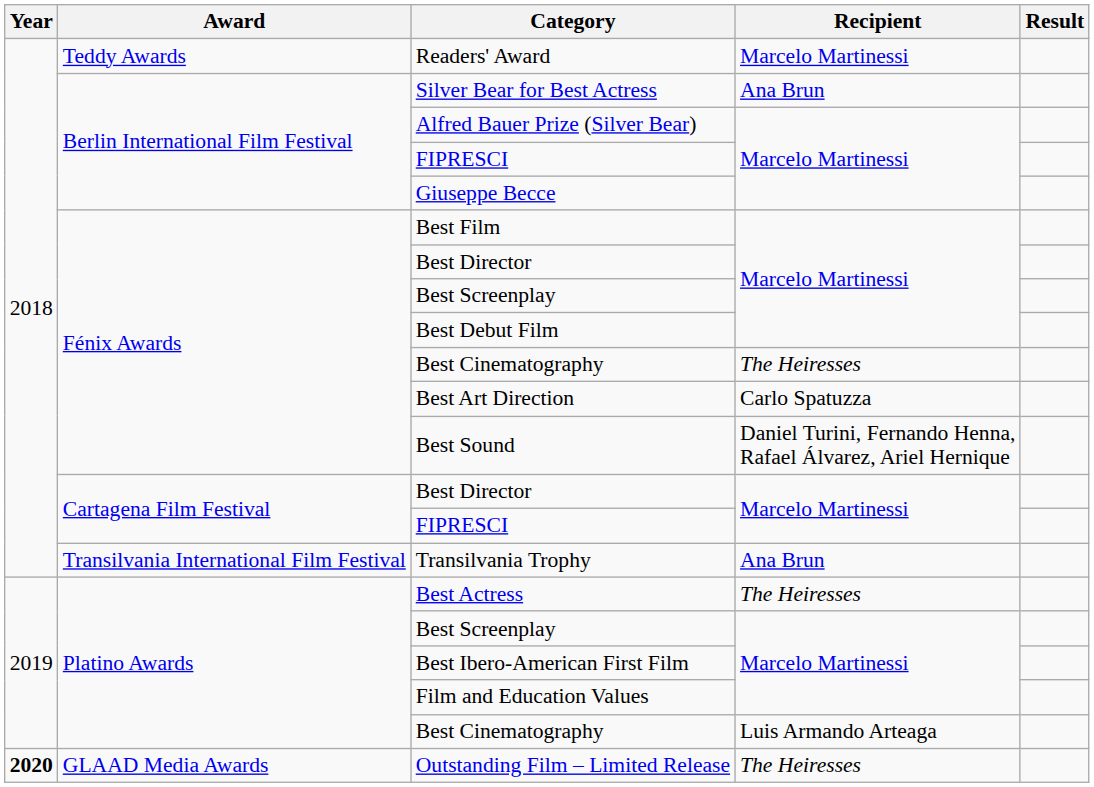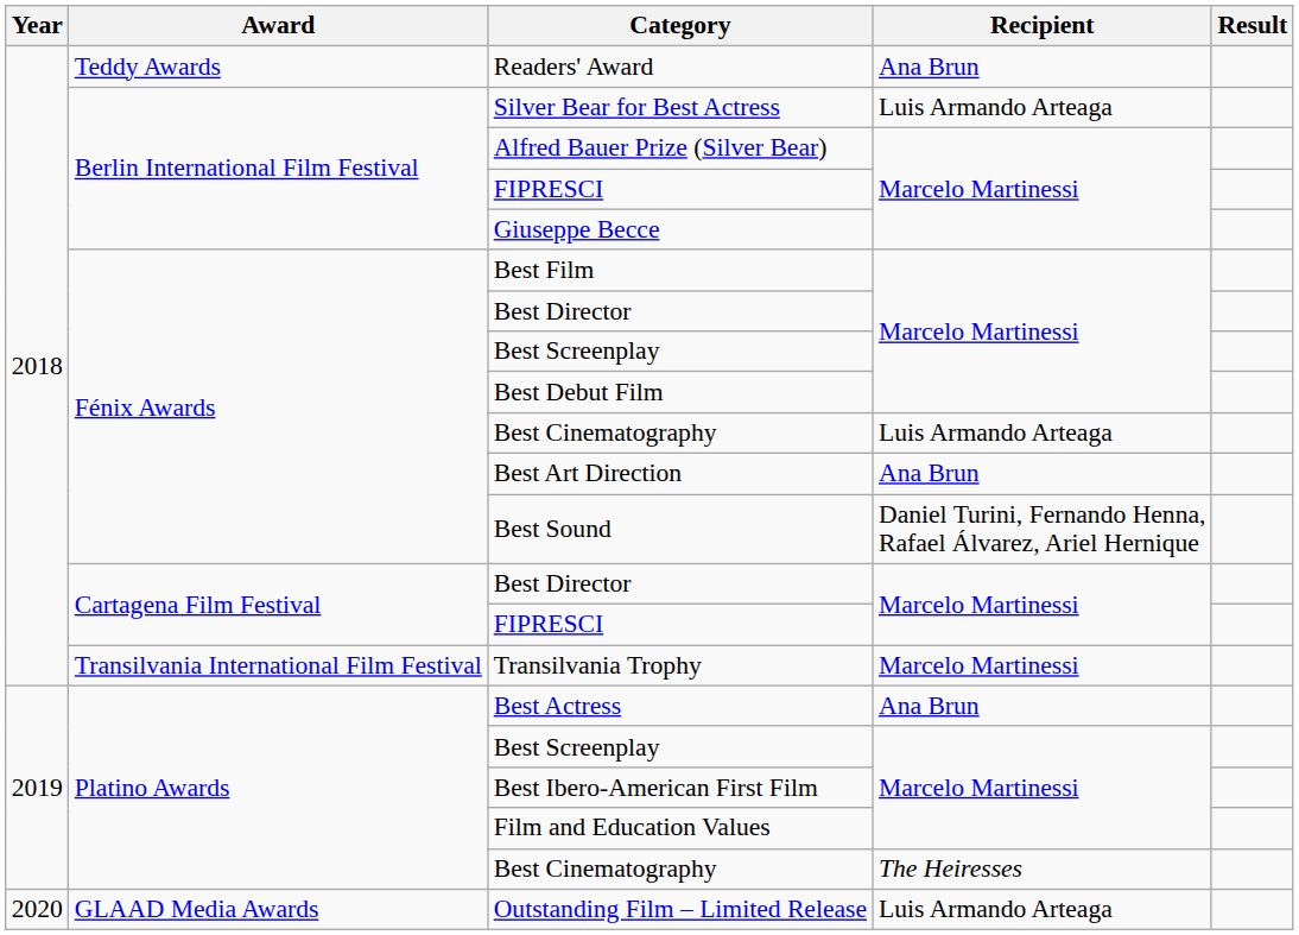Readers' Award | Recipient: Marcelo Martinessi -> Ana Brun
Silver Bear for Best Actress | Recipient: Ana Brun -> Luis Armando Arteaga
Fénix Awards / Best Cinematography | Recipient: The Heiresses -> Luis Armando Arteaga
Best Art Direction | Recipient: Carlo Spatuzza -> Ana Brun
Transilvania Trophy | Recipient: Ana Brun -> Marcelo Martinessi
Best Actress | Recipient: The Heiresses -> Ana Brun
Platino Awards / Best Cinematography | Recipient: Luis Armando Arteaga -> The Heiresses
Outstanding Film – Limited Release | Year: bold -> normal
Outstanding Film – Limited Release | Recipient: The Heiresses -> Luis Armando Arteaga
